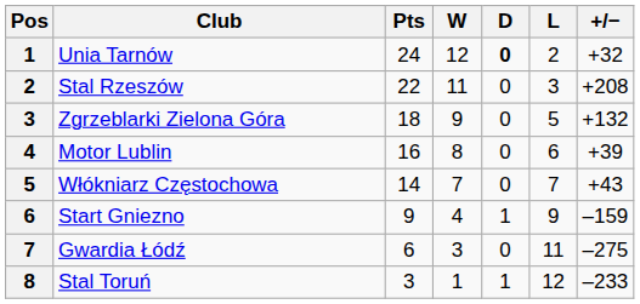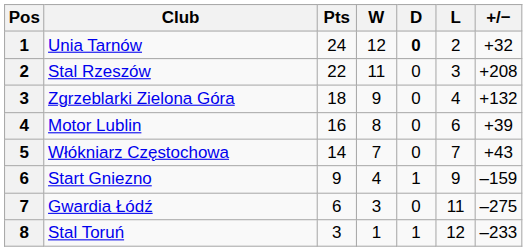Zgrzeblarki Zielona Góra | L: 5 -> 4
